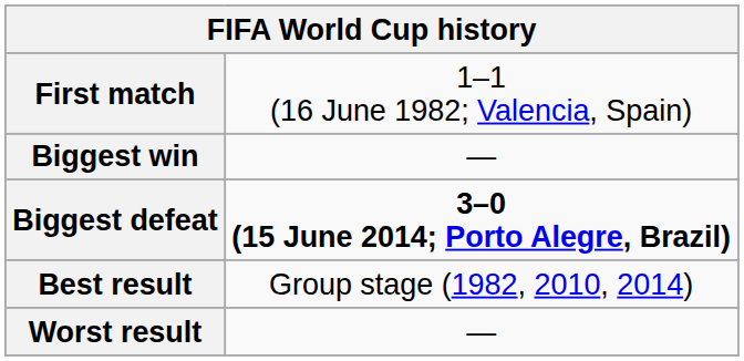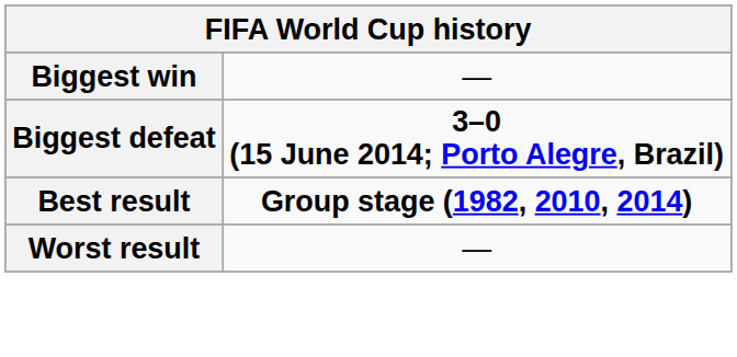- row: First match | 1–1 (16 June 1982; Valencia, Spain)
Best result | column 2: normal -> bold
